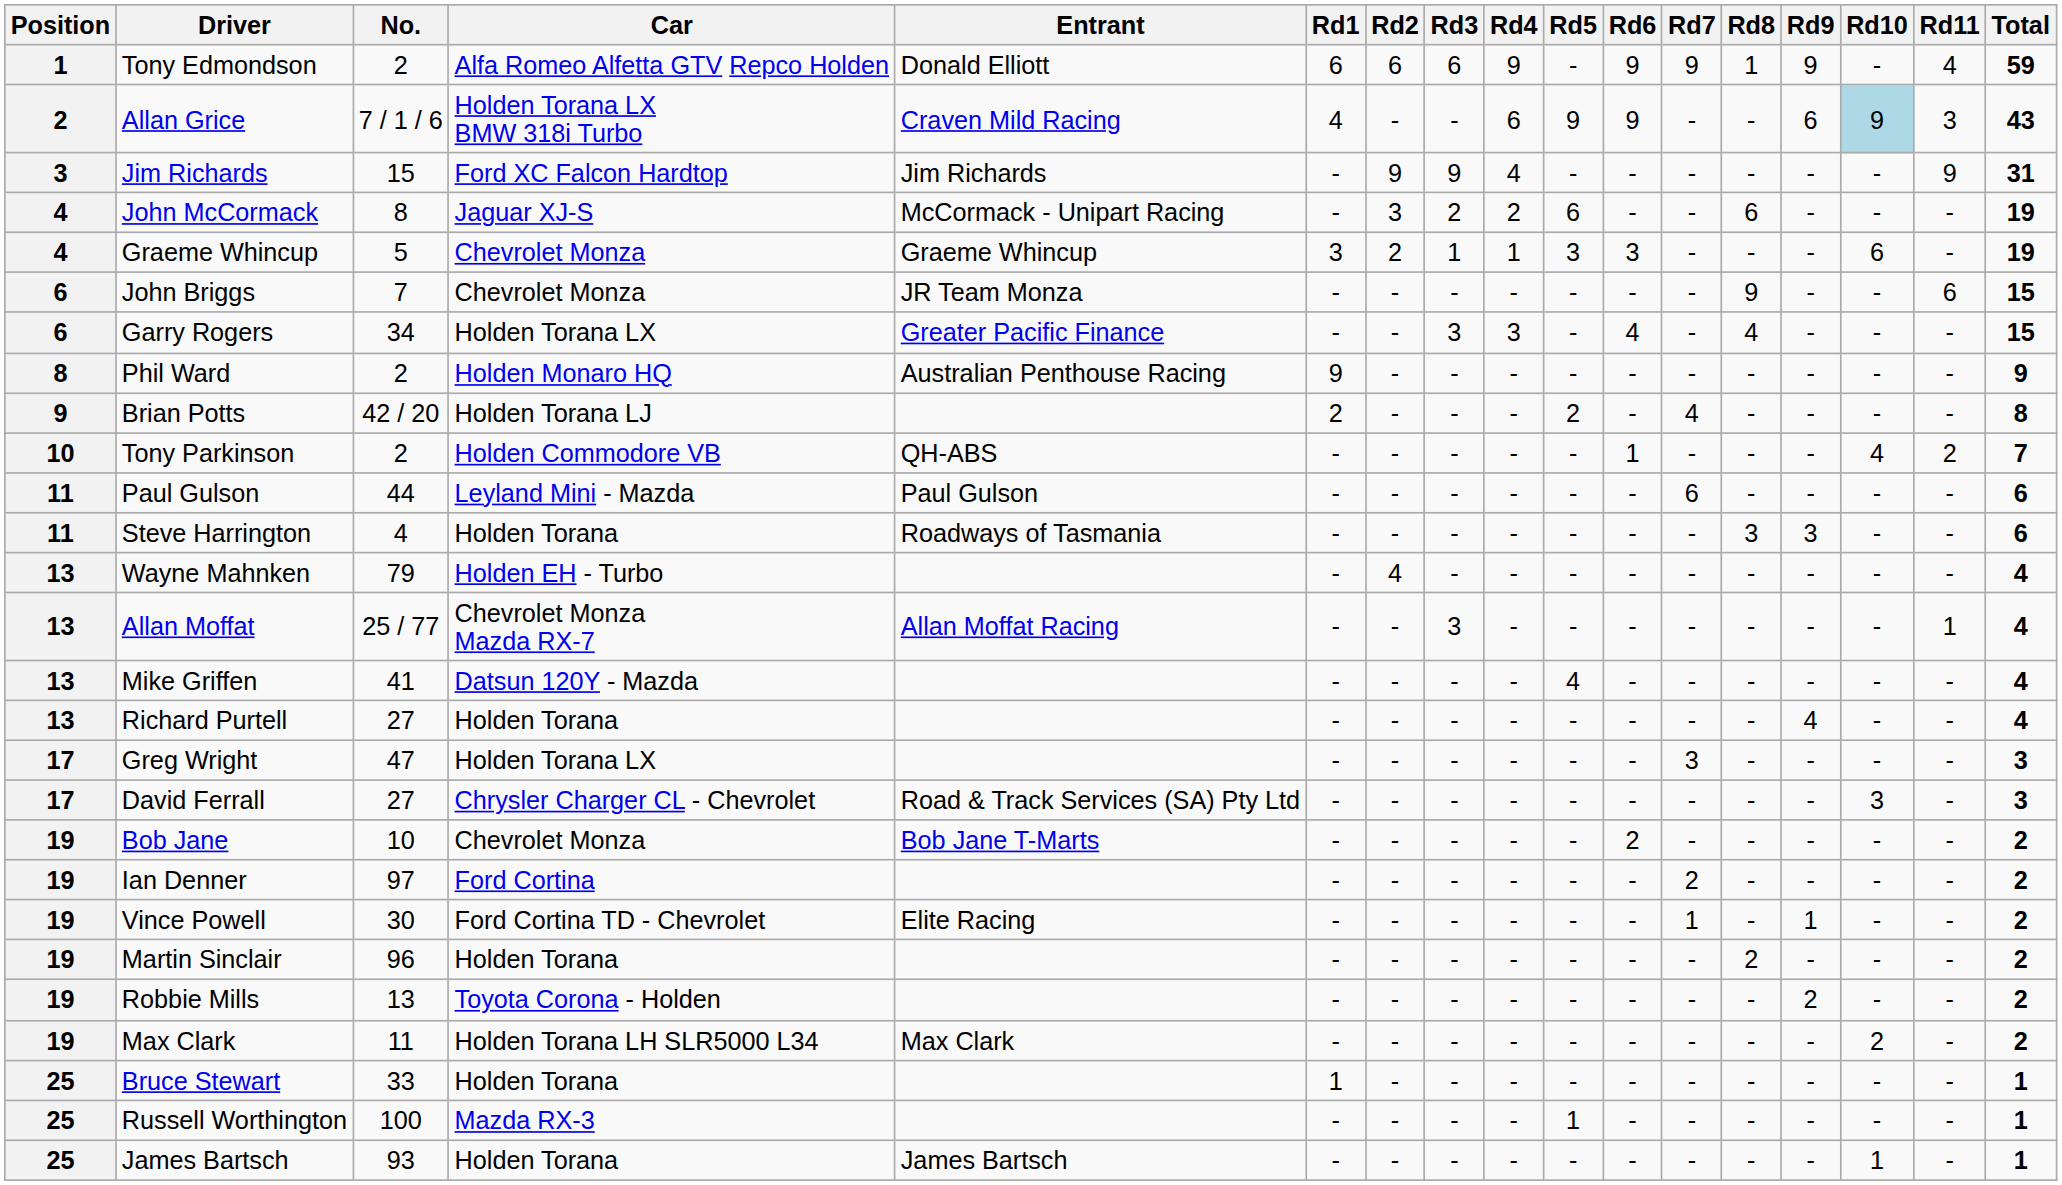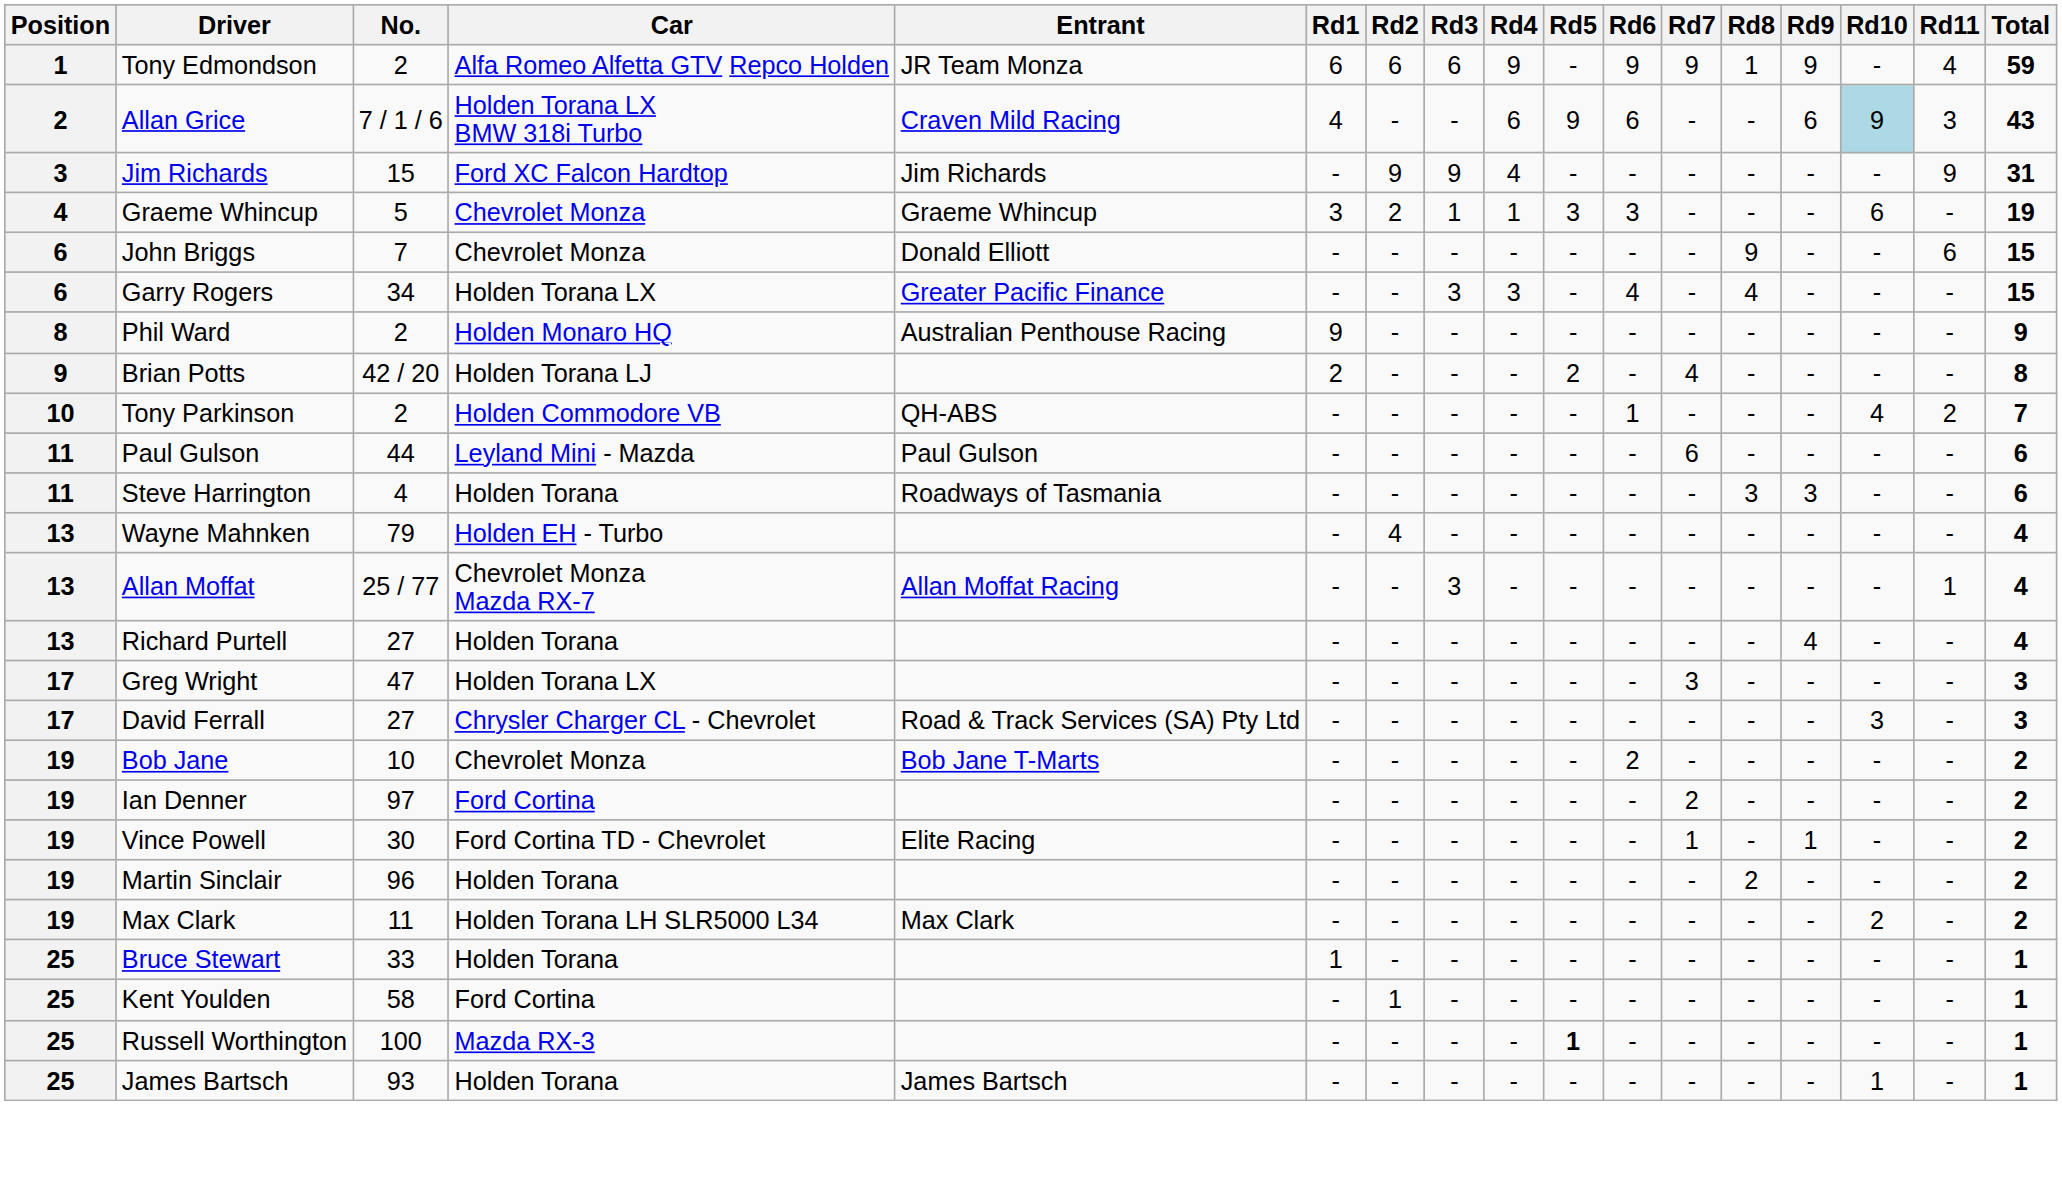Tony Edmondson | Entrant: Donald Elliott -> JR Team Monza
Allan Grice | Rd6: 9 -> 6
- row: 4 | John McCormack | 8 | Jaguar XJ-S | McCormack - Unipart Racing | - | 3 | 2 | 2 | 6 | - | - | 6 | - | - | - | 19
John Briggs | Entrant: JR Team Monza -> Donald Elliott
- row: 13 | Mike Griffen | 41 | Datsun 120Y - Mazda | - | - | - | - | 4 | - | - | - | - | - | - | 4
- row: 19 | Robbie Mills | 13 | Toyota Corona - Holden | - | - | - | - | - | - | - | - | 2 | - | - | 2
+ row: 25 | Kent Youlden | 58 | Ford Cortina | - | 1 | - | - | - | - | - | - | - | - | - | 1
Russell Worthington | Rd5: normal -> bold
